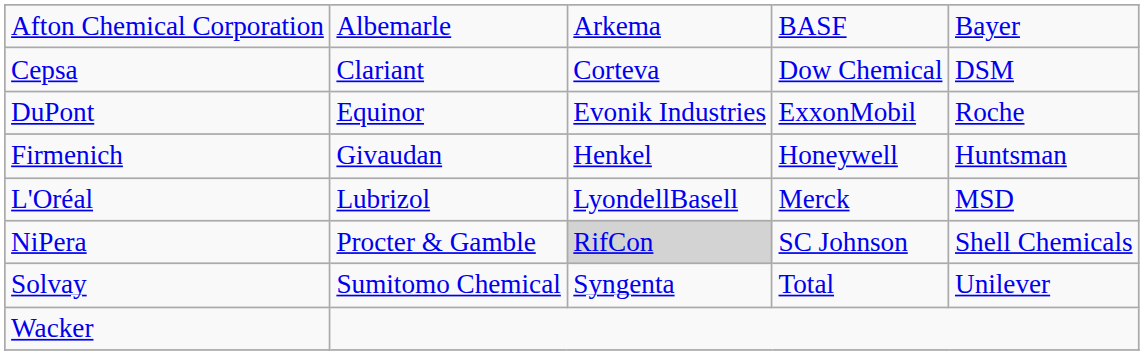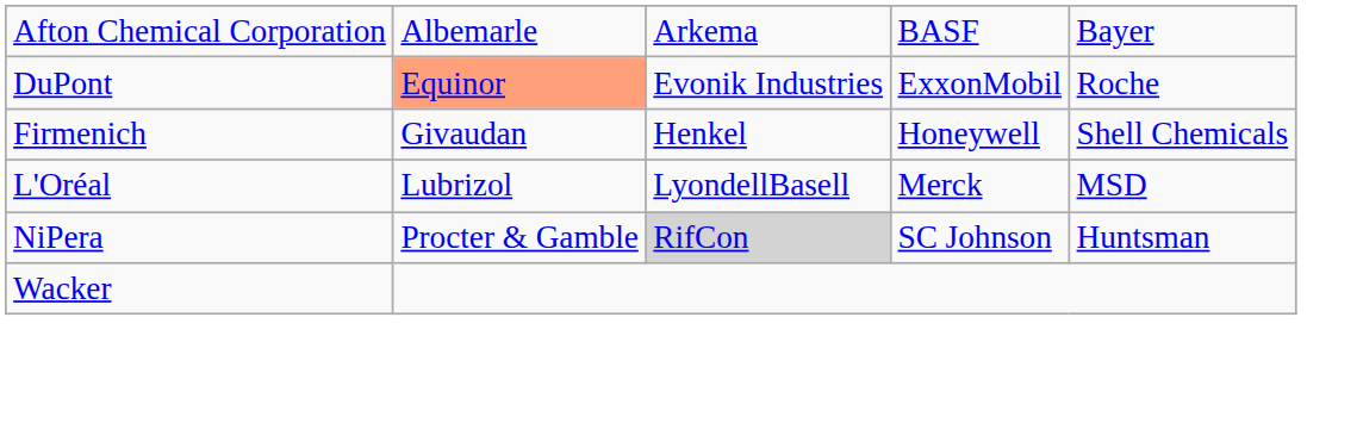- row: Cepsa | Clariant | Corteva | Dow Chemical | DSM
DuPont | column 2: no background -> lightsalmon background
Firmenich | column 5: Huntsman -> Shell Chemicals
NiPera | column 5: Shell Chemicals -> Huntsman
- row: Solvay | Sumitomo Chemical | Syngenta | Total | Unilever
